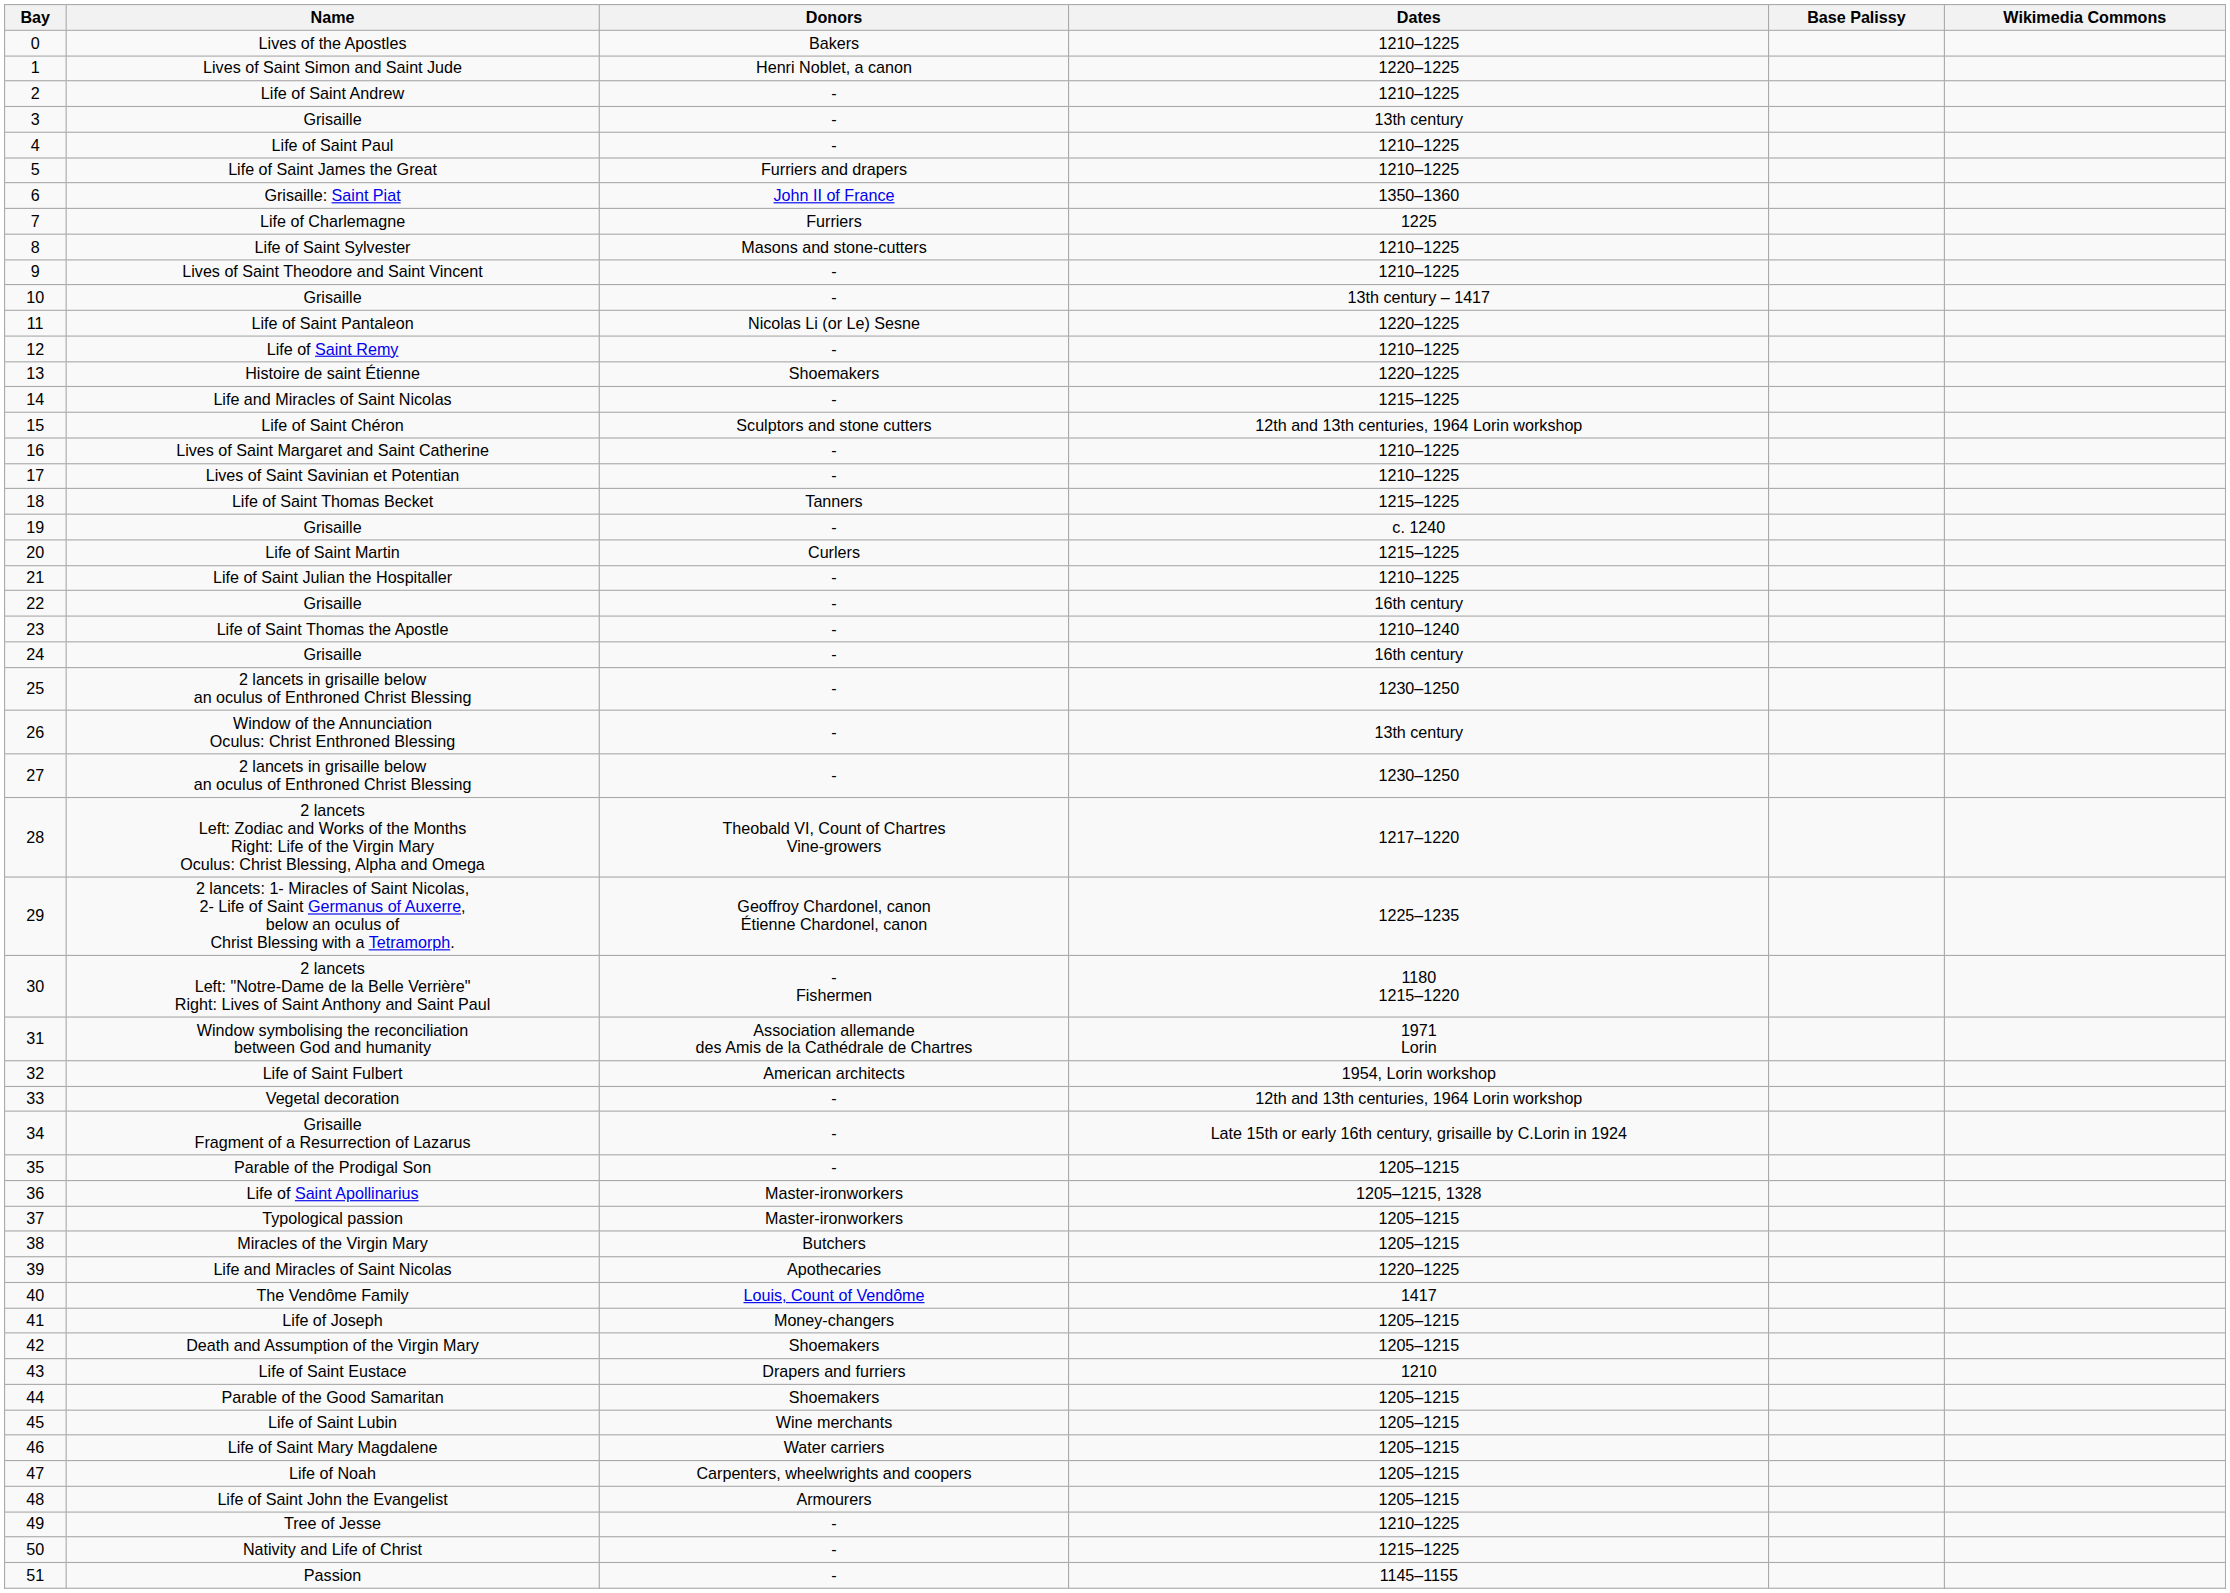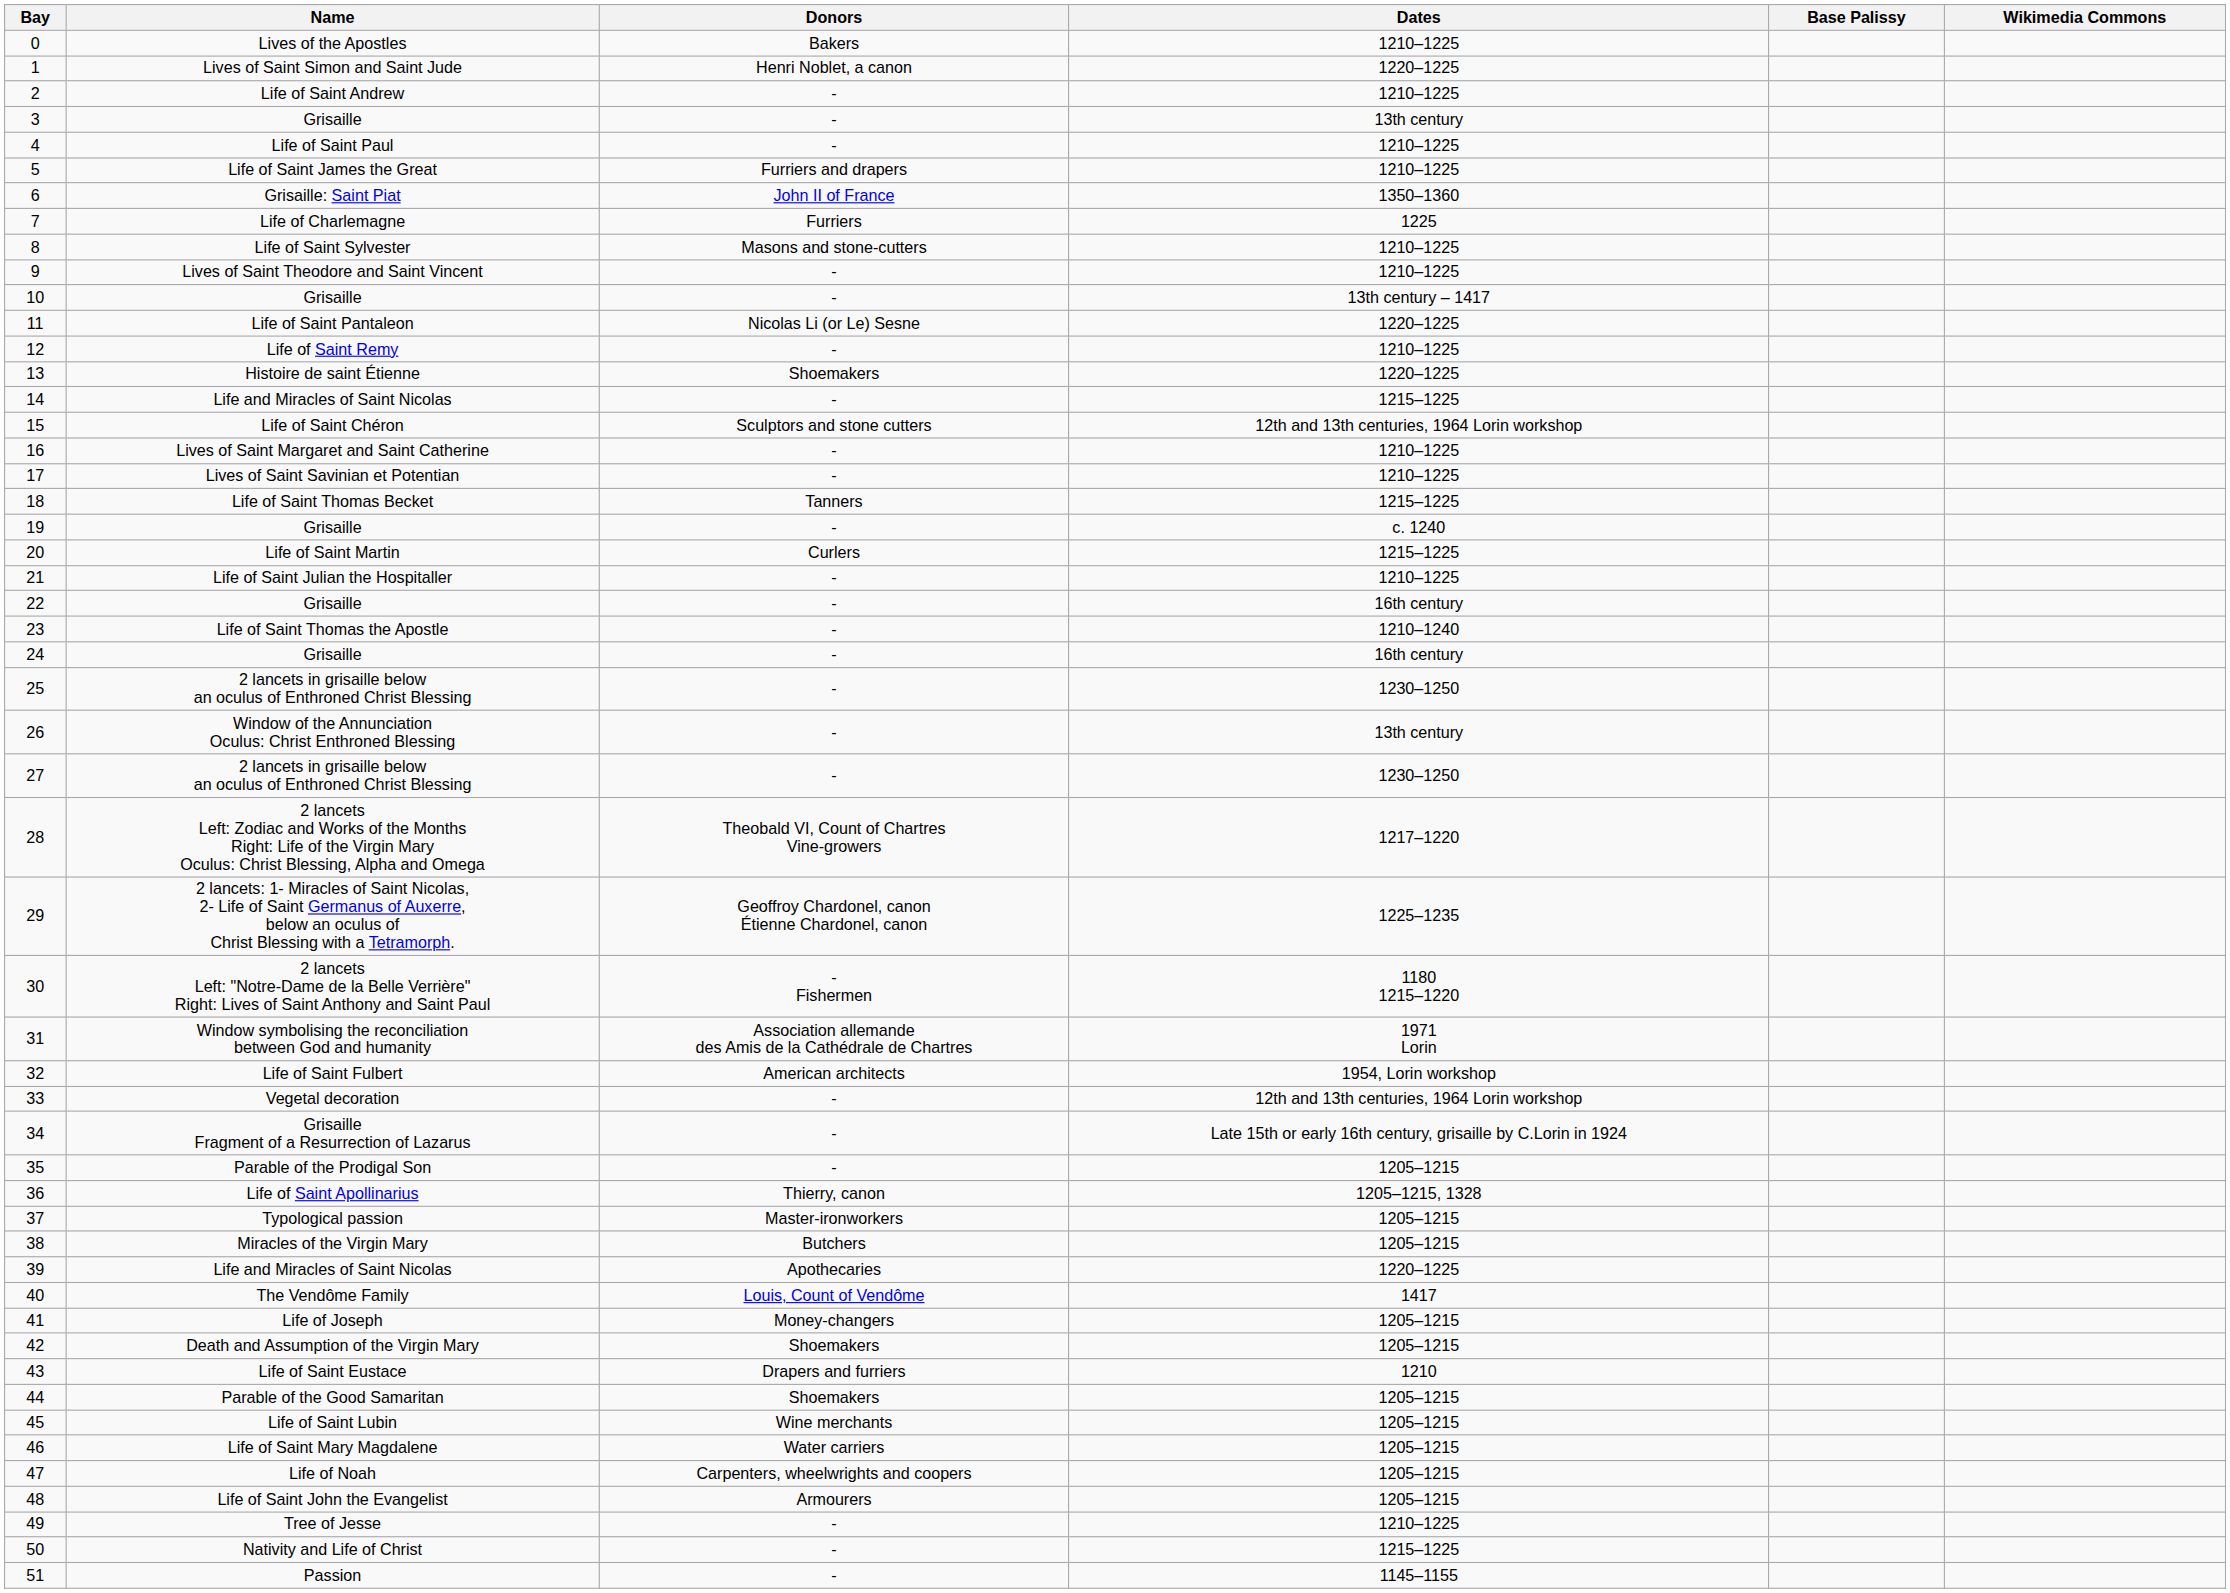36 | Donors: Master-ironworkers -> Thierry, canon
